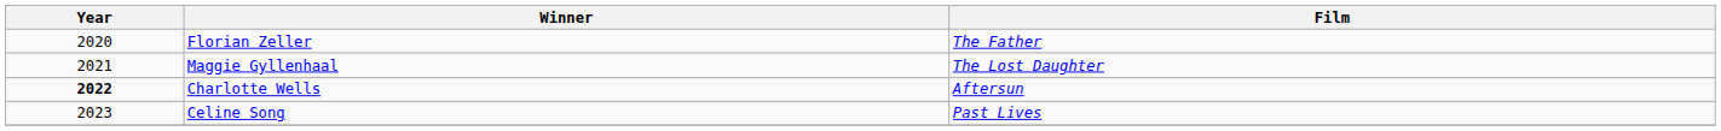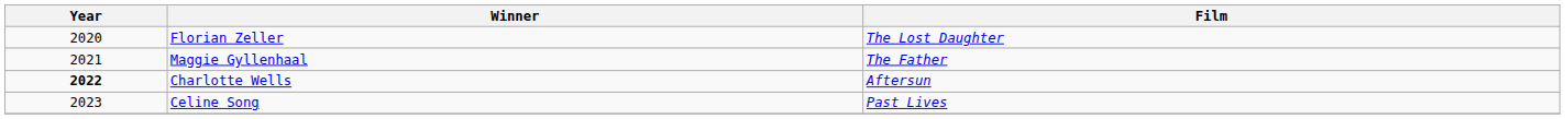Florian Zeller | Film: The Father -> The Lost Daughter
Maggie Gyllenhaal | Film: The Lost Daughter -> The Father
